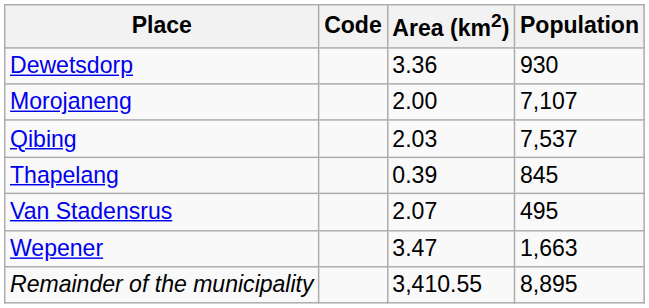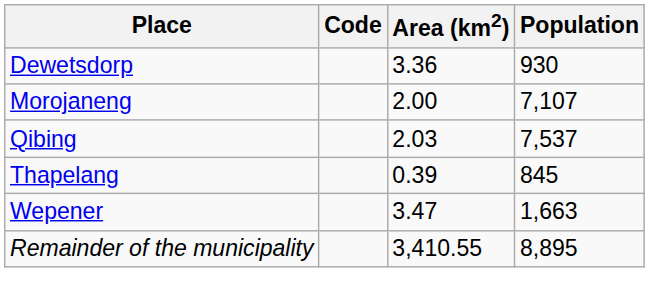- row: Van Stadensrus | 2.07 | 495
